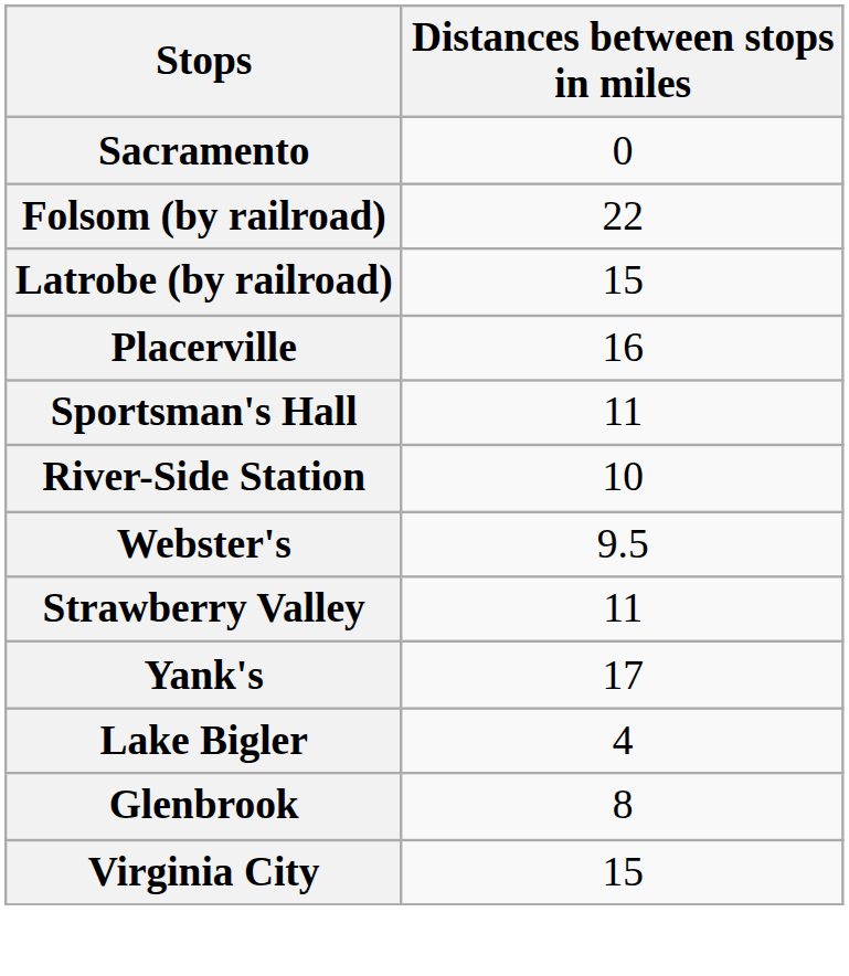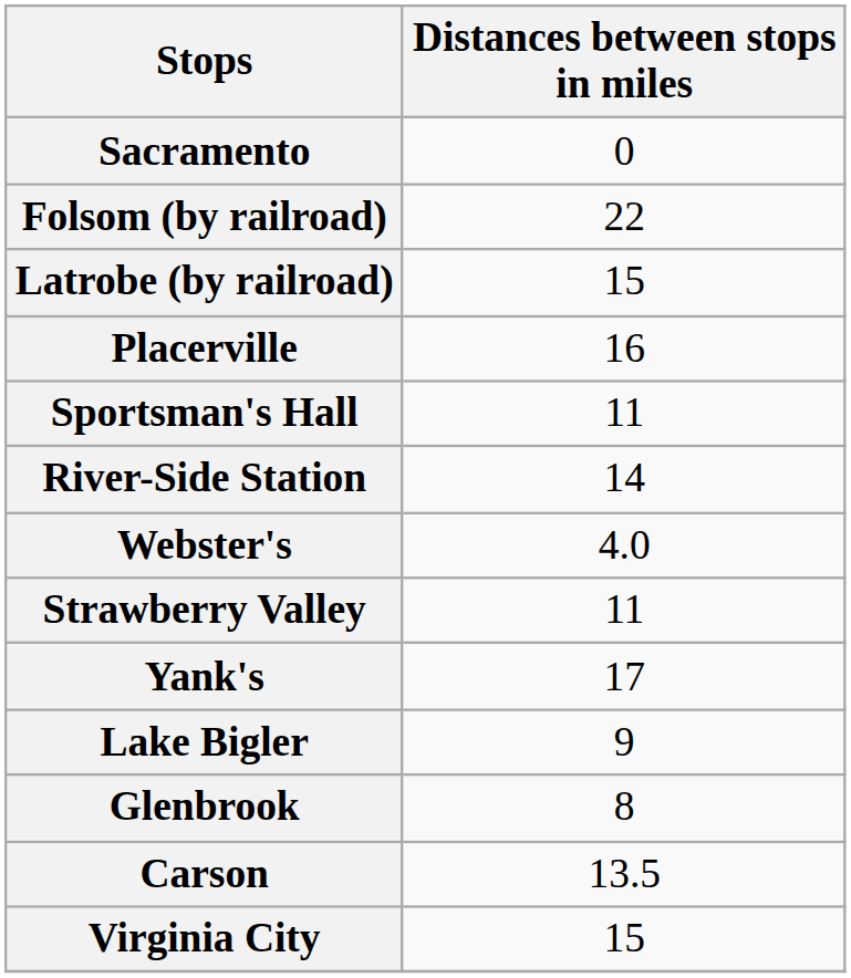River-Side Station | Distances between stops in miles: 10 -> 14
Webster's | Distances between stops in miles: 9.5 -> 4.0
Lake Bigler | Distances between stops in miles: 4 -> 9
+ row: Carson | 13.5
